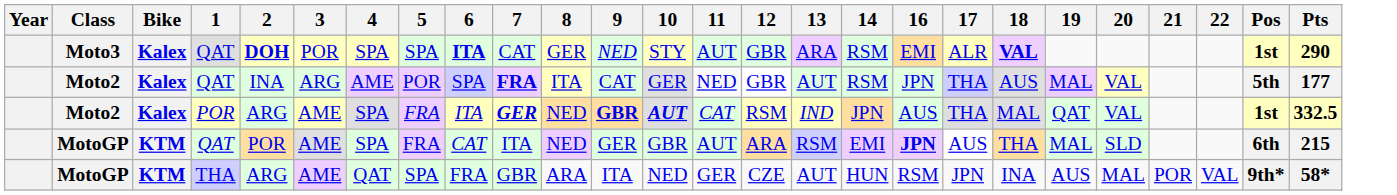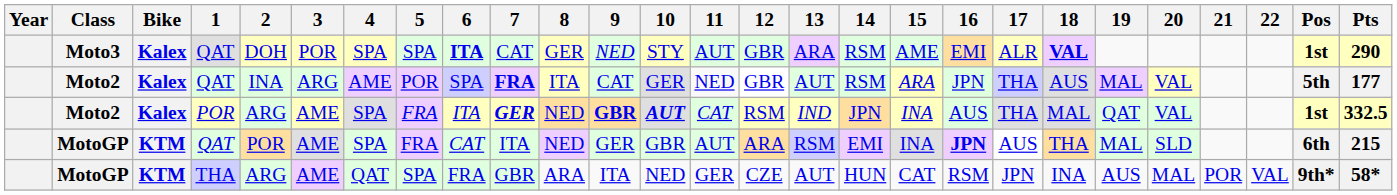+ column: 15 | AME | ARA | INA | INA | CAT
Moto3 | 2: bold -> normal
